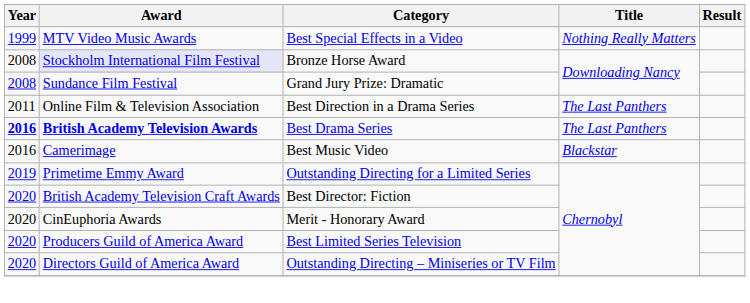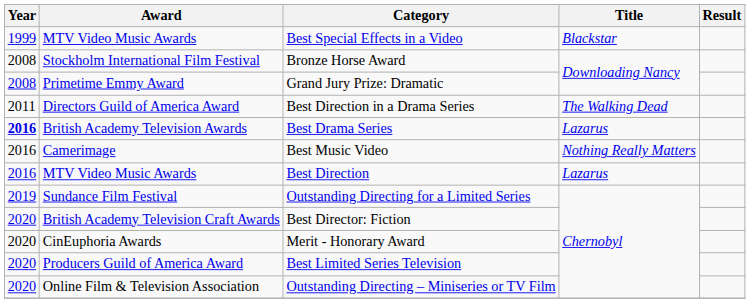Best Special Effects in a Video | Title: Nothing Really Matters -> Blackstar
Bronze Horse Award | Award: lavender background -> no background
Grand Jury Prize: Dramatic | Award: Sundance Film Festival -> Primetime Emmy Award
Best Direction in a Drama Series | Award: Online Film & Television Association -> Directors Guild of America Award
Best Direction in a Drama Series | Title: The Last Panthers -> The Walking Dead
Best Drama Series | Award: bold -> normal
Best Drama Series | Title: The Last Panthers -> Lazarus
Best Music Video | Title: Blackstar -> Nothing Really Matters
+ row: 2016 | MTV Video Music Awards | Best Direction | Lazarus
Outstanding Directing for a Limited Series | Award: Primetime Emmy Award -> Sundance Film Festival
Outstanding Directing – Miniseries or TV Film | Award: Directors Guild of America Award -> Online Film & Television Association
